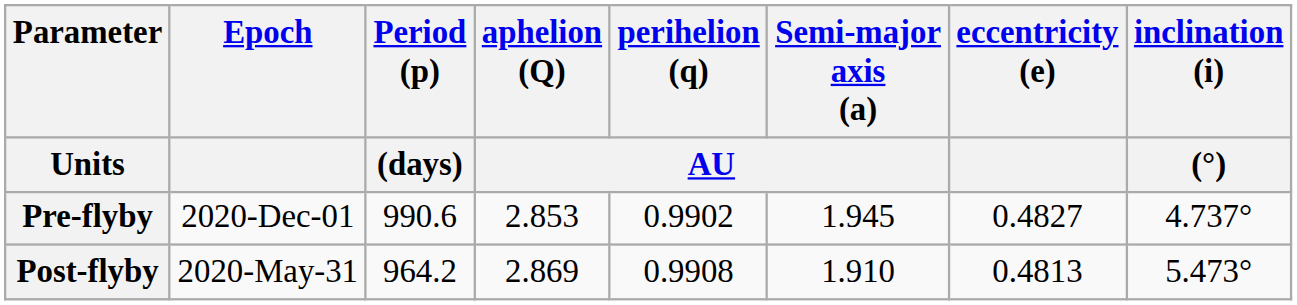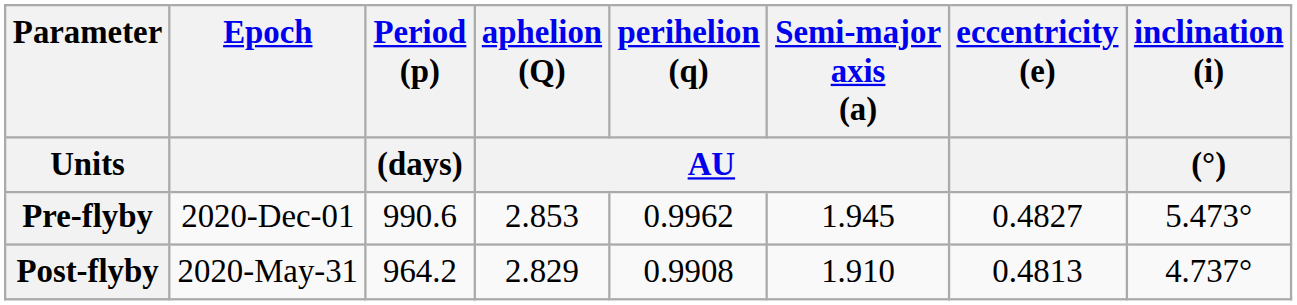Pre-flyby | perihelion (q) / AU: 0.9902 -> 0.9962
Pre-flyby | inclination (i) / (°): 4.737° -> 5.473°
Post-flyby | aphelion (Q) / AU: 2.869 -> 2.829
Post-flyby | inclination (i) / (°): 5.473° -> 4.737°
